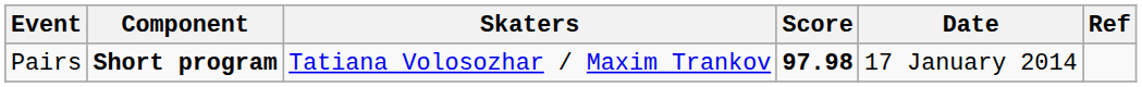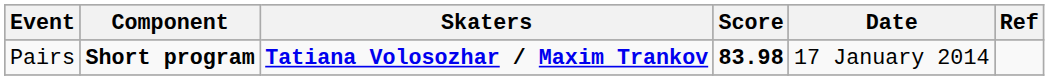Pairs | Skaters: normal -> bold
Pairs | Score: 97.98 -> 83.98
